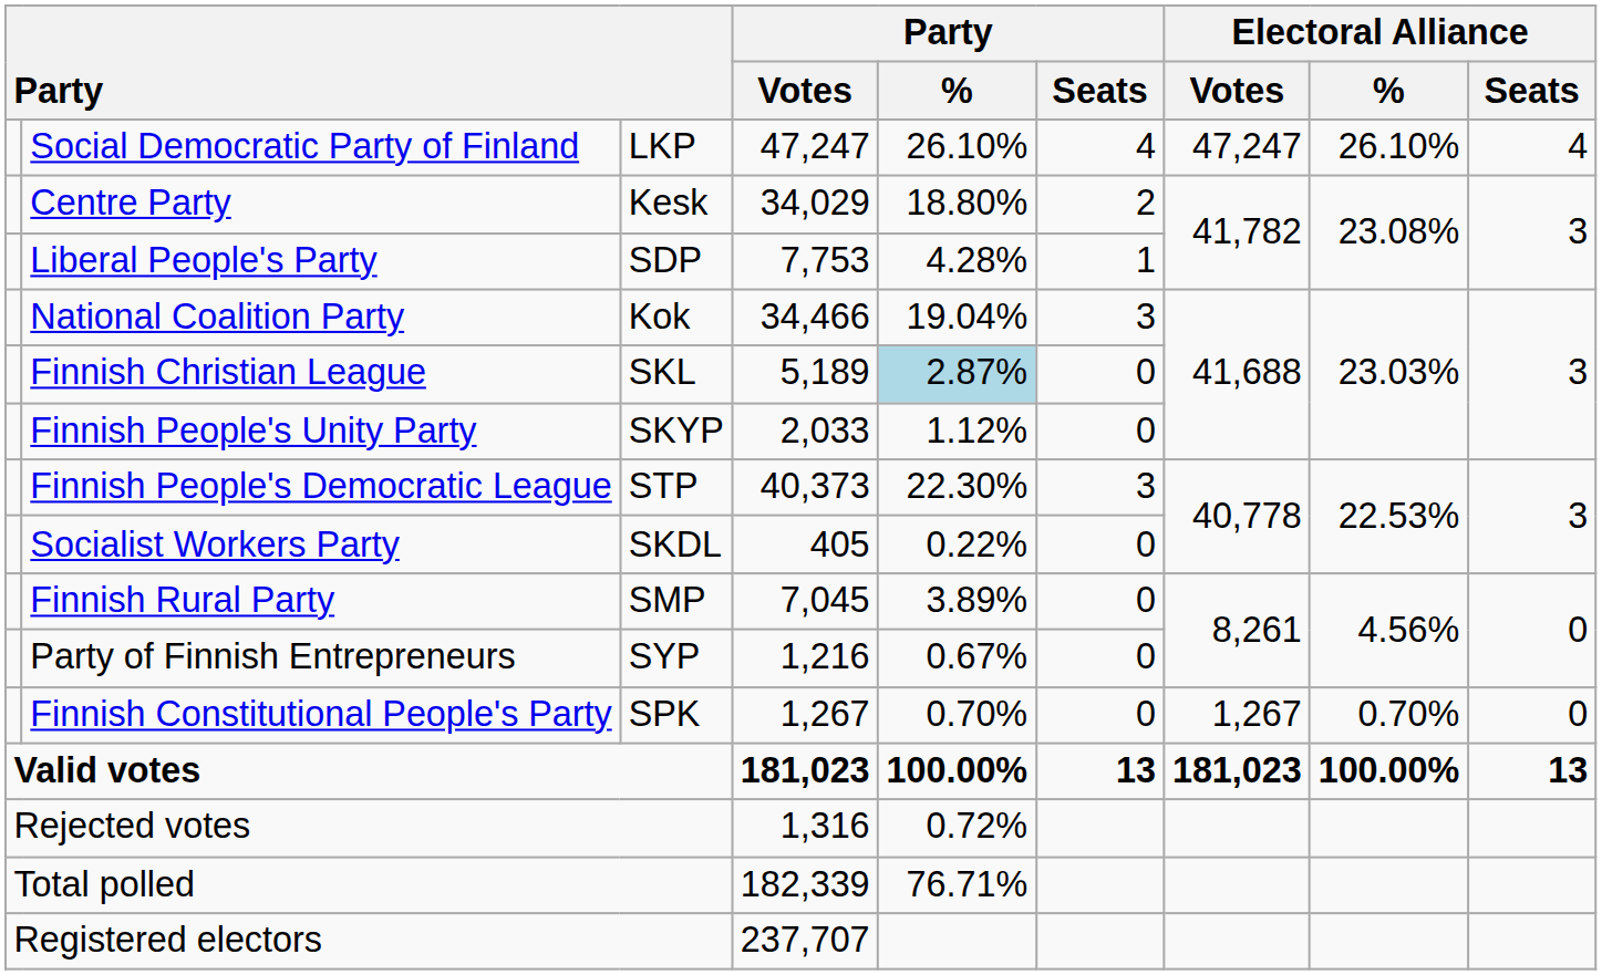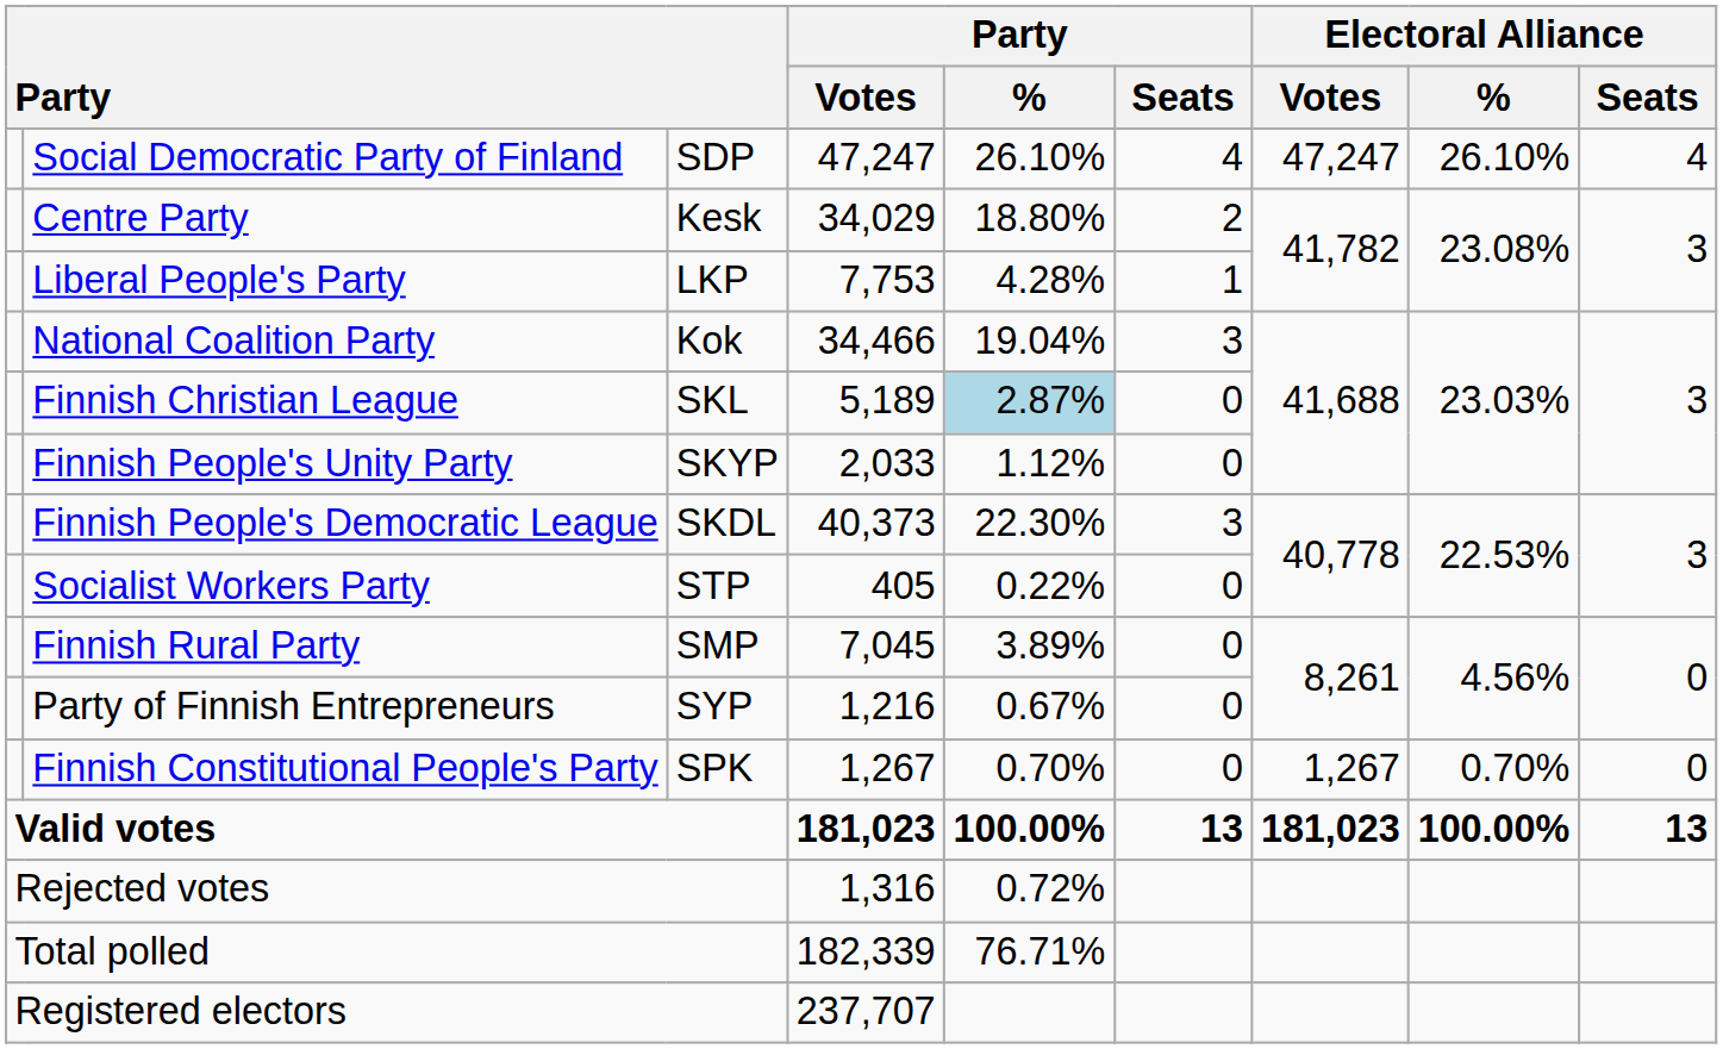Social Democratic Party of Finland | column 3: LKP -> SDP
Liberal People's Party | column 3: SDP -> LKP
Finnish People's Democratic League | column 3: STP -> SKDL
Socialist Workers Party | column 3: SKDL -> STP
